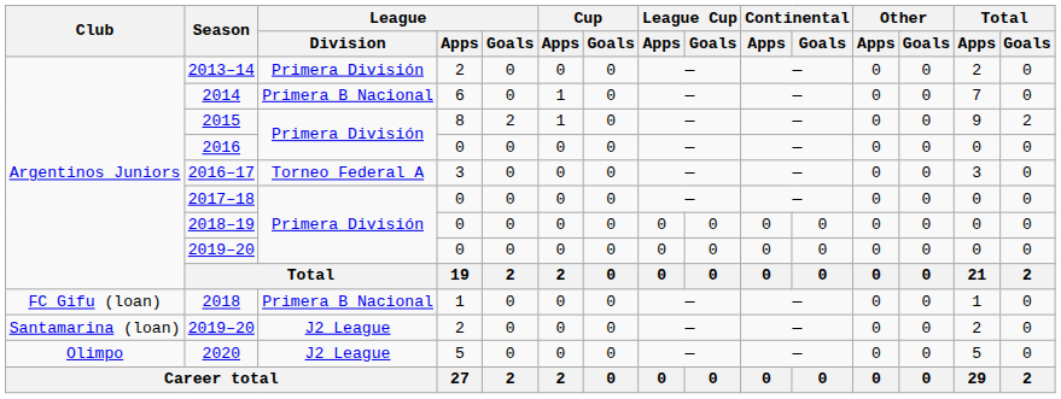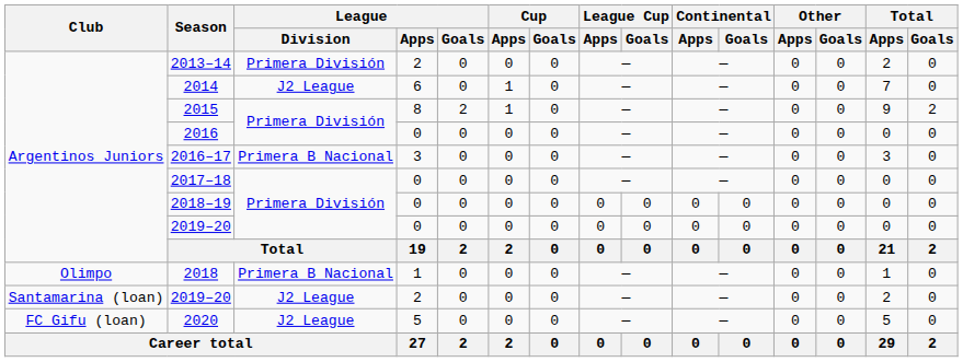2014 | League / Division: Primera B Nacional -> J2 League
2016–17 | League / Division: Torneo Federal A -> Primera B Nacional
2018 | Club: FC Gifu (loan) -> Olimpo
2020 | Club: Olimpo -> FC Gifu (loan)
